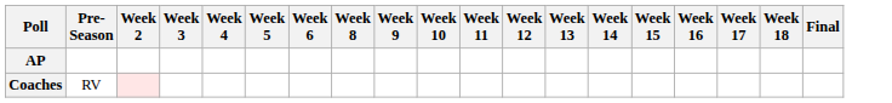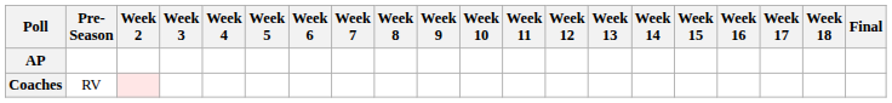+ column: Week 7
